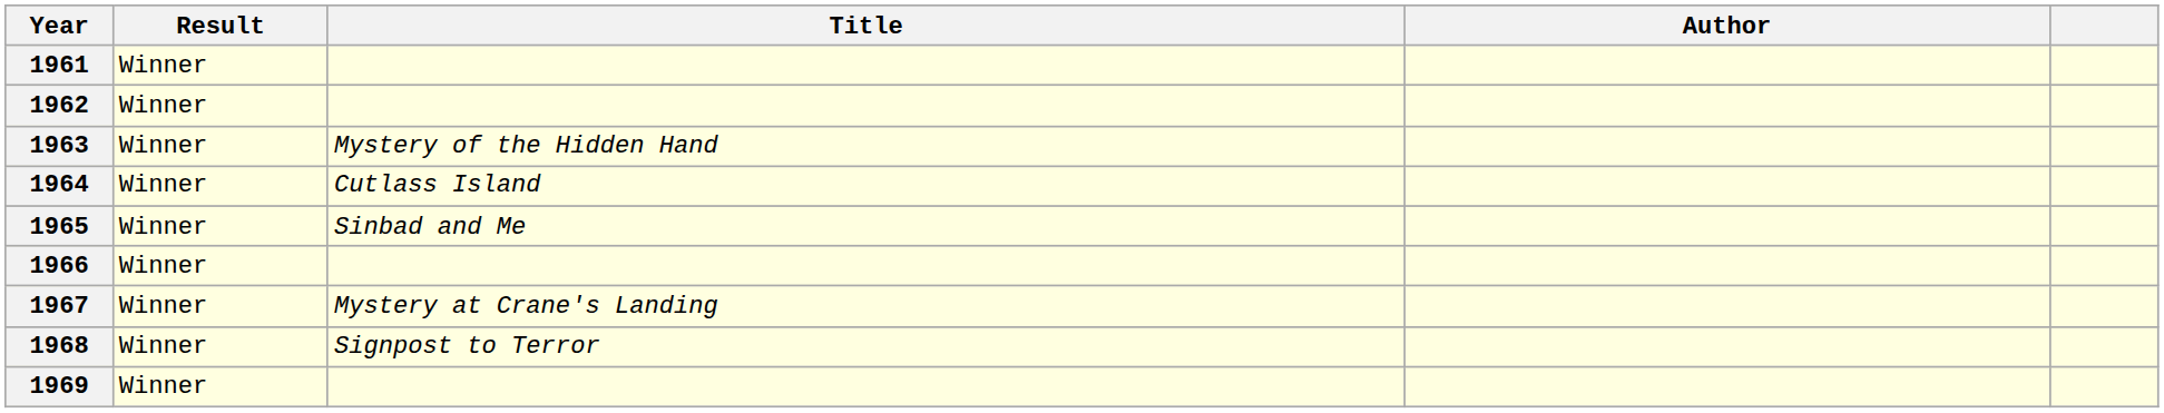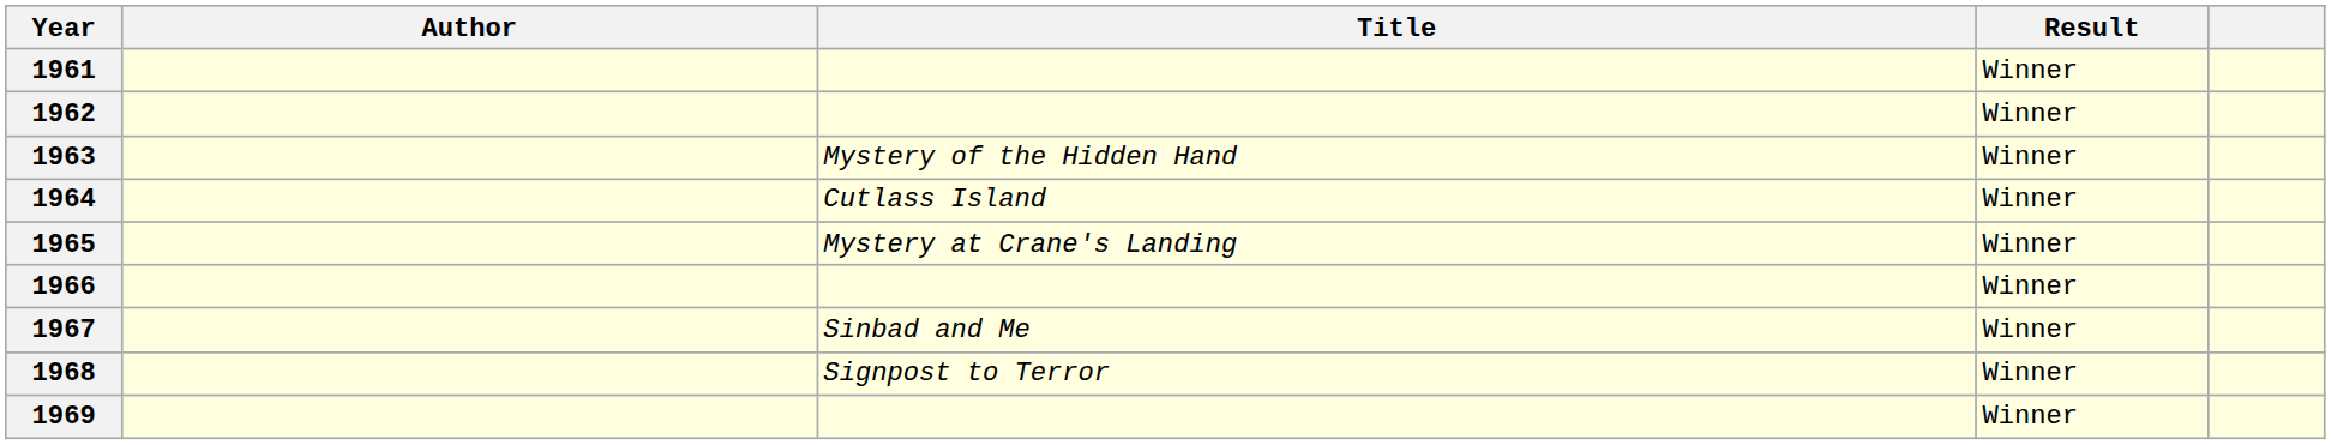columns swapped: Author <-> Result
1965 | Title: Sinbad and Me -> Mystery at Crane's Landing
1967 | Title: Mystery at Crane's Landing -> Sinbad and Me
